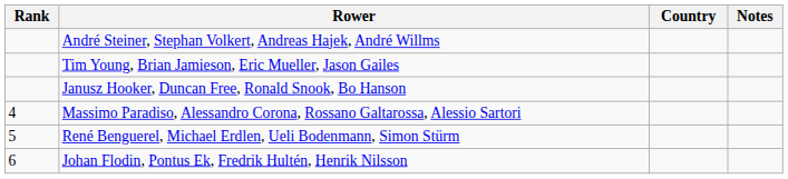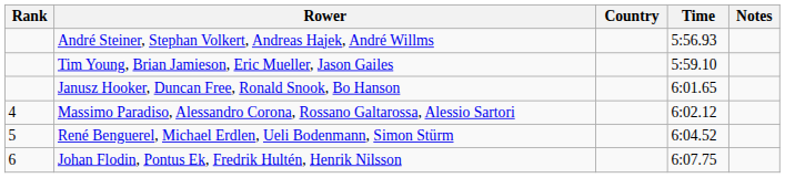+ column: Time | 5:56.93 | 5:59.10 | 6:01.65 | 6:02.12 | 6:04.52 | 6:07.75
